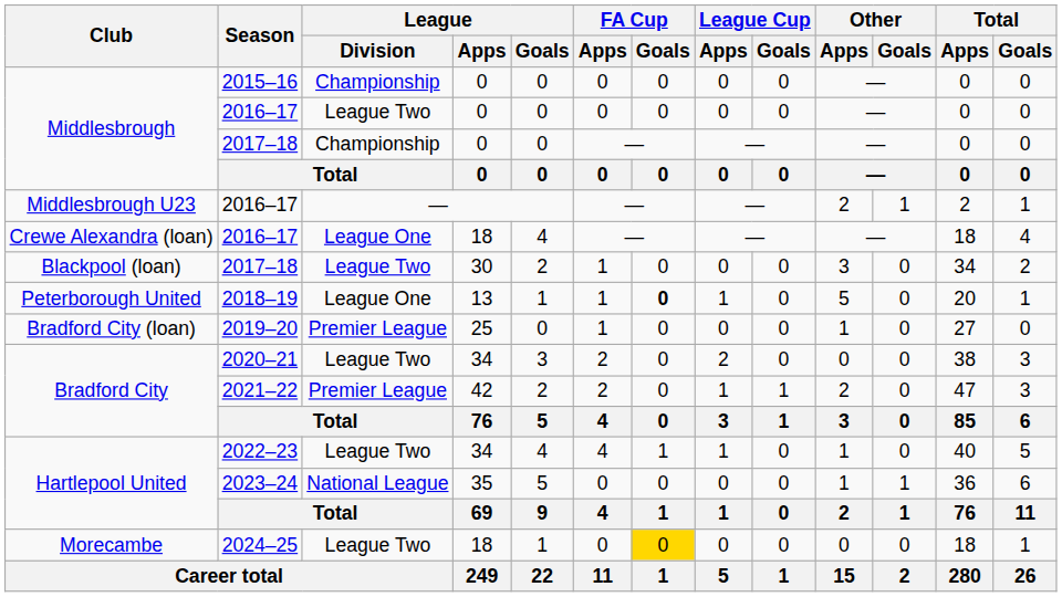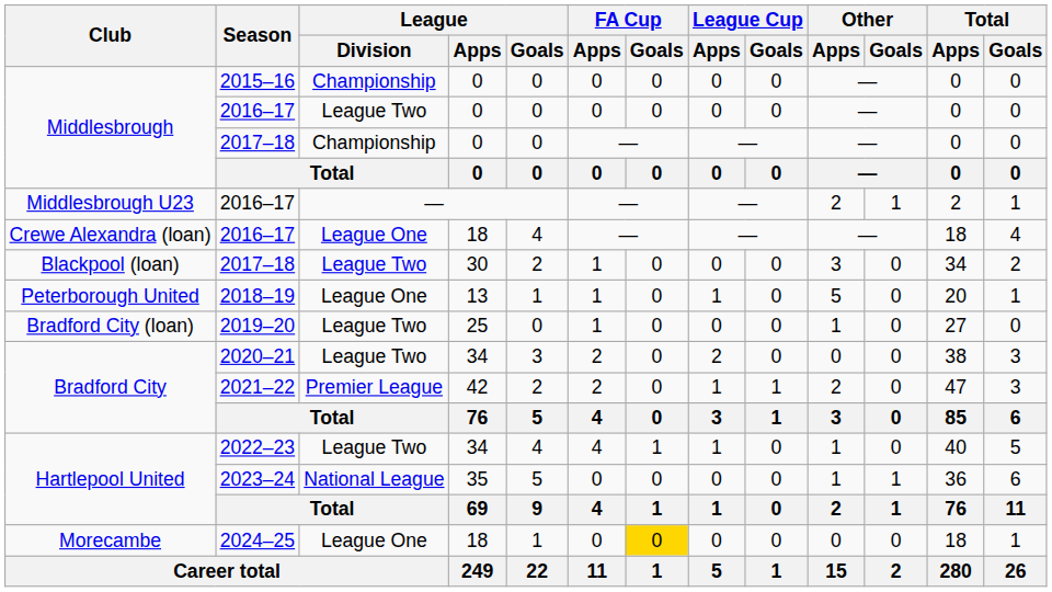2018–19 | FA Cup / Goals: bold -> normal
2019–20 | League / Division: Premier League -> League Two
2024–25 | League / Division: League Two -> League One
